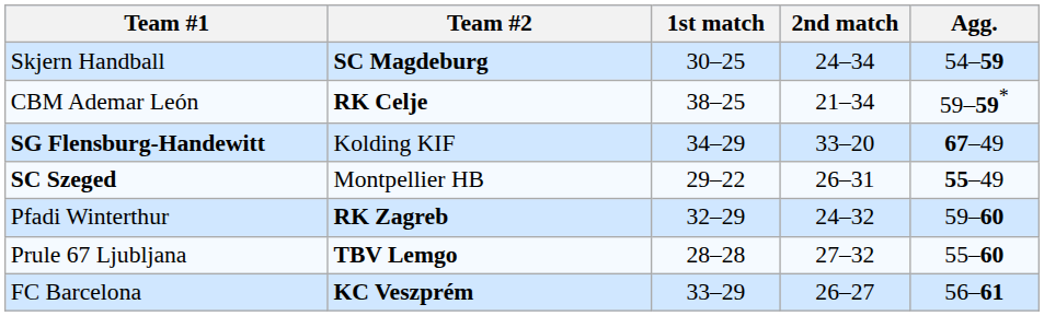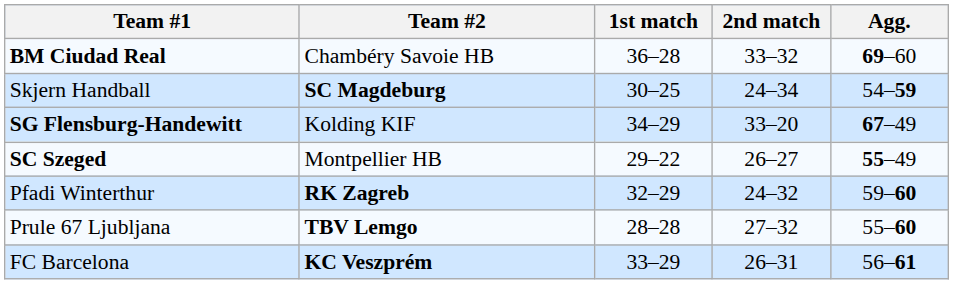+ row: BM Ciudad Real | Chambéry Savoie HB | 36–28 | 33–32 | 69–60
- row: CBM Ademar León | RK Celje | 38–25 | 21–34 | 59–59*
SC Szeged | 2nd match: 26–31 -> 26–27
FC Barcelona | 2nd match: 26–27 -> 26–31
